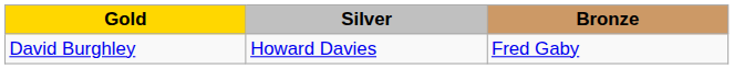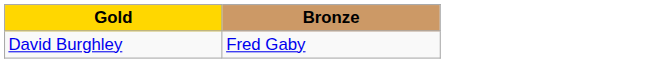- column: Silver | Howard Davies
